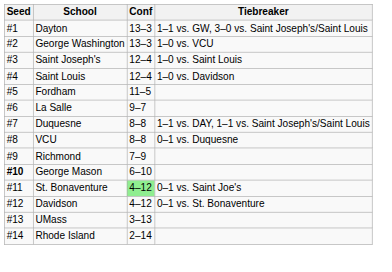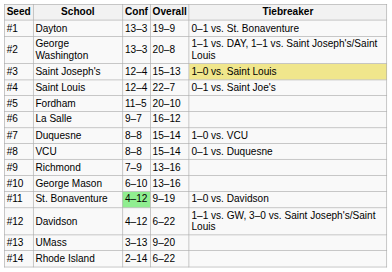+ column: Overall | 19–9 | 20–8 | 15–13 | 22–7 | 20–10 | 16–12 | 15–14 | 15–14 | 13–16 | 13–16 | 9–19 | 6–22 | 9–20 | 6–22
Dayton | Tiebreaker: 1–1 vs. GW, 3–0 vs. Saint Joseph's/Saint Louis -> 0–1 vs. St. Bonaventure
George Washington | Tiebreaker: 1–0 vs. VCU -> 1–1 vs. DAY, 1–1 vs. Saint Joseph's/Saint Louis
Saint Joseph's | Tiebreaker: no background -> khaki background
Saint Louis | Tiebreaker: 1–0 vs. Davidson -> 0–1 vs. Saint Joe's
Duquesne | Tiebreaker: 1–1 vs. DAY, 1–1 vs. Saint Joseph's/Saint Louis -> 1–0 vs. VCU
George Mason | Seed: bold -> normal
St. Bonaventure | Tiebreaker: 0–1 vs. Saint Joe's -> 1–0 vs. Davidson
Davidson | Tiebreaker: 0–1 vs. St. Bonaventure -> 1–1 vs. GW, 3–0 vs. Saint Joseph's/Saint Louis
